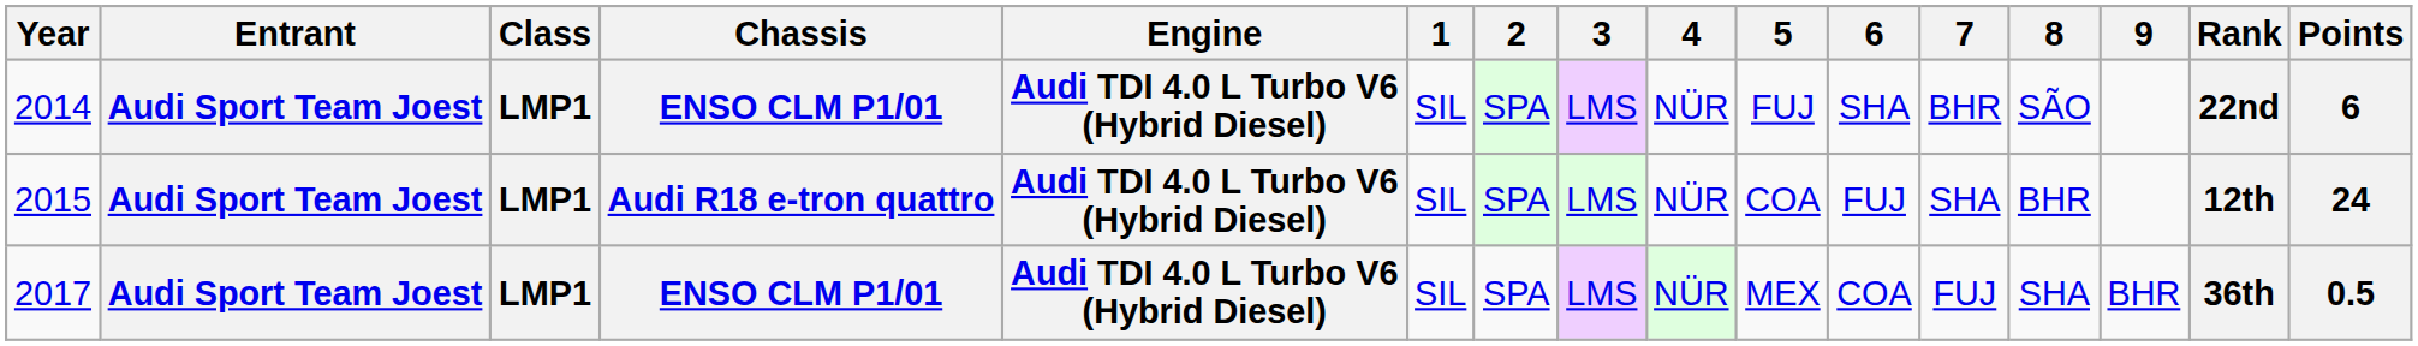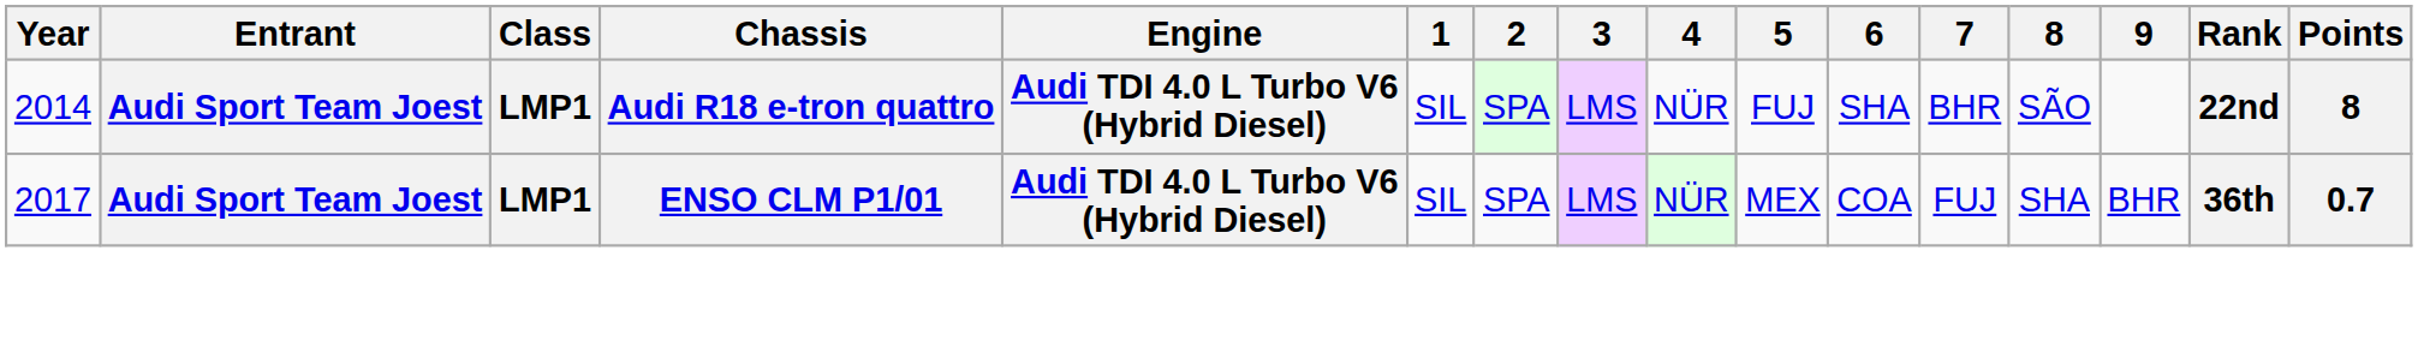2014 | Chassis: ENSO CLM P1/01 -> Audi R18 e-tron quattro
2014 | Points: 6 -> 8
- row: 2015 | Audi Sport Team Joest | LMP1 | Audi R18 e-tron quattro | Audi TDI 4.0 L Turbo V6 (Hybrid Diesel) | SIL | SPA | LMS | NÜR | COA | FUJ | SHA | BHR | 12th | 24
2017 | Points: 0.5 -> 0.7
